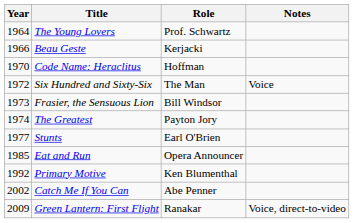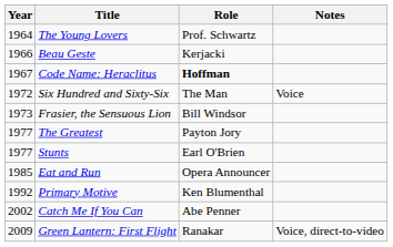Code Name: Heraclitus | Year: 1970 -> 1967
Code Name: Heraclitus | Role: normal -> bold
The Greatest | Year: 1974 -> 1977
